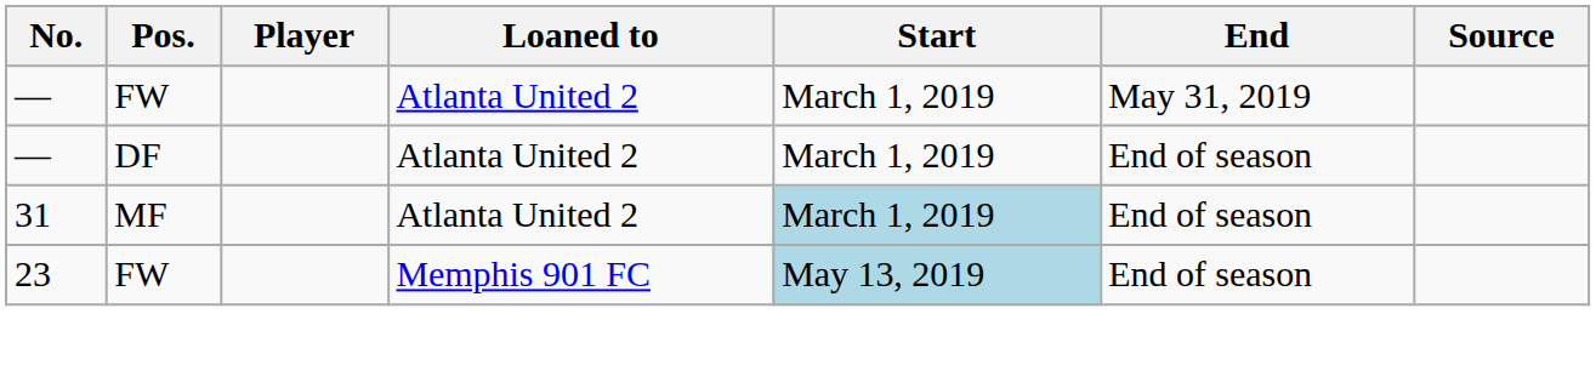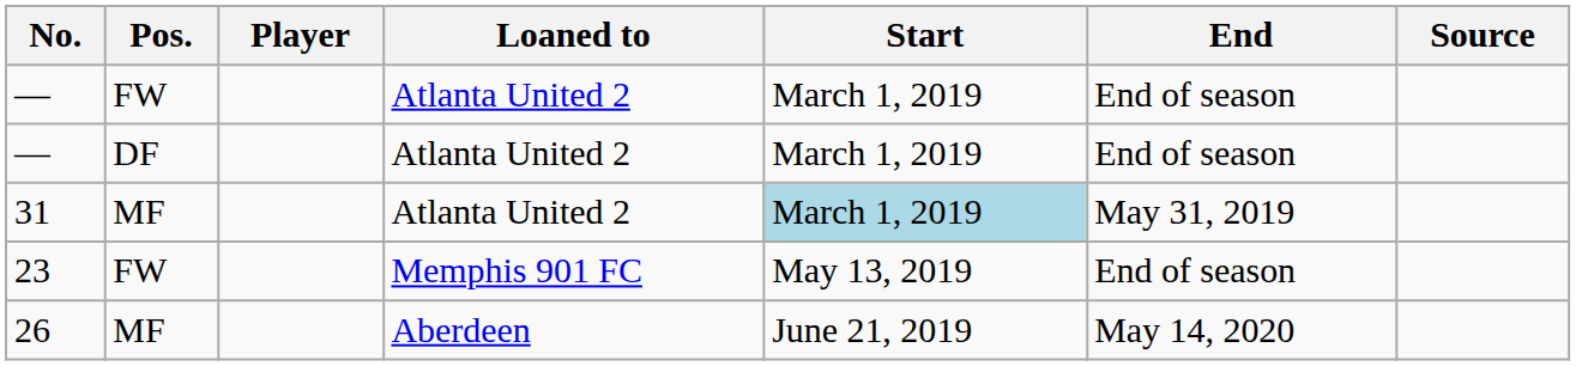— / FW | End: May 31, 2019 -> End of season
31 | End: End of season -> May 31, 2019
23 | Start: lightblue background -> no background
+ row: 26 | MF | Aberdeen | June 21, 2019 | May 14, 2020
